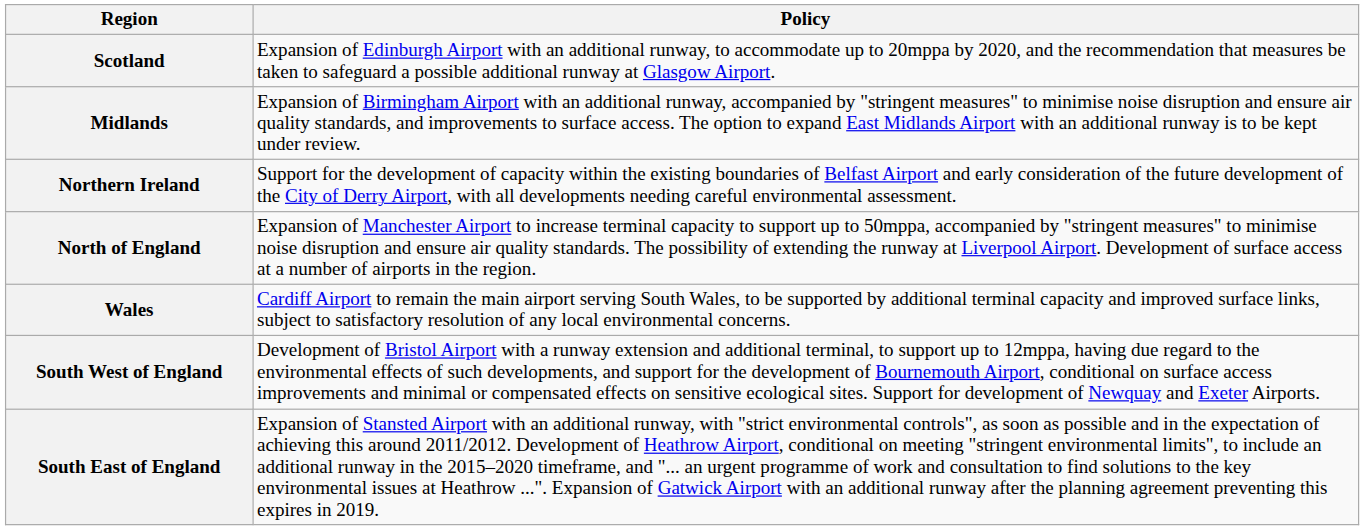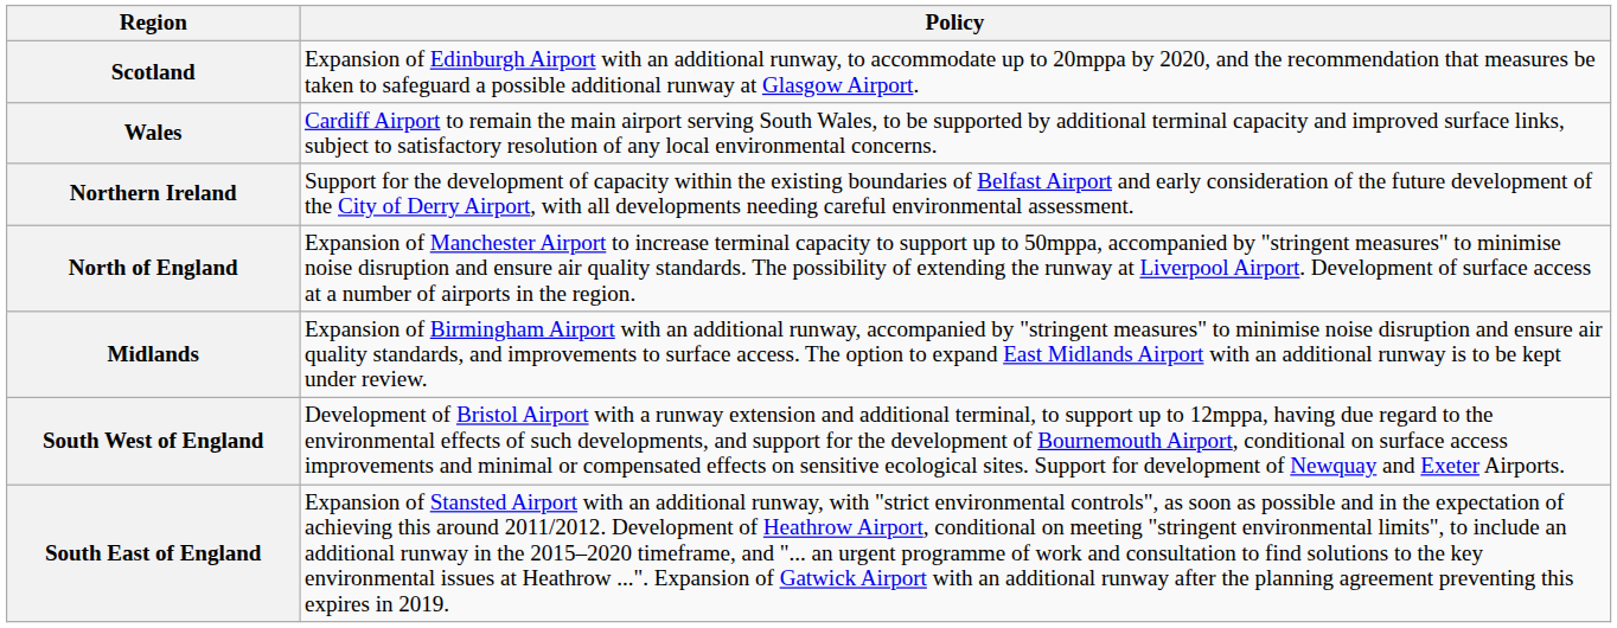rows swapped: Wales <-> Midlands
